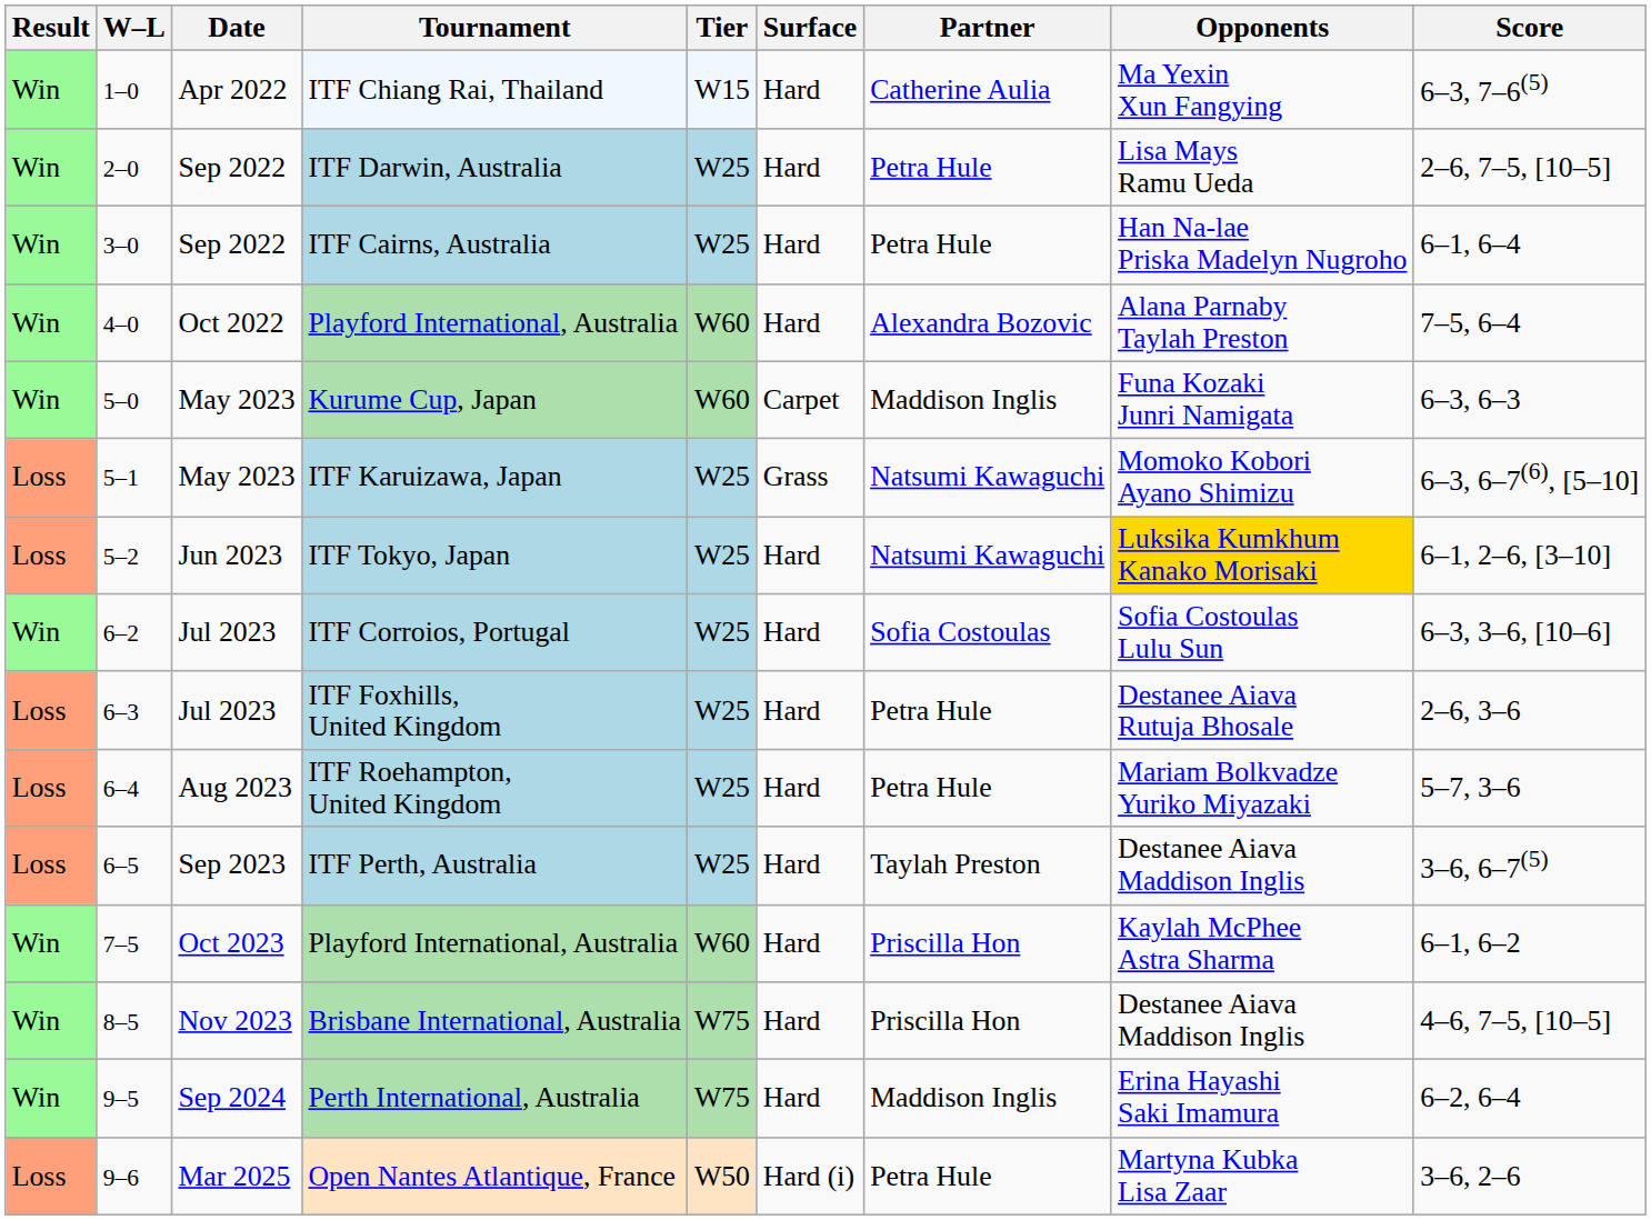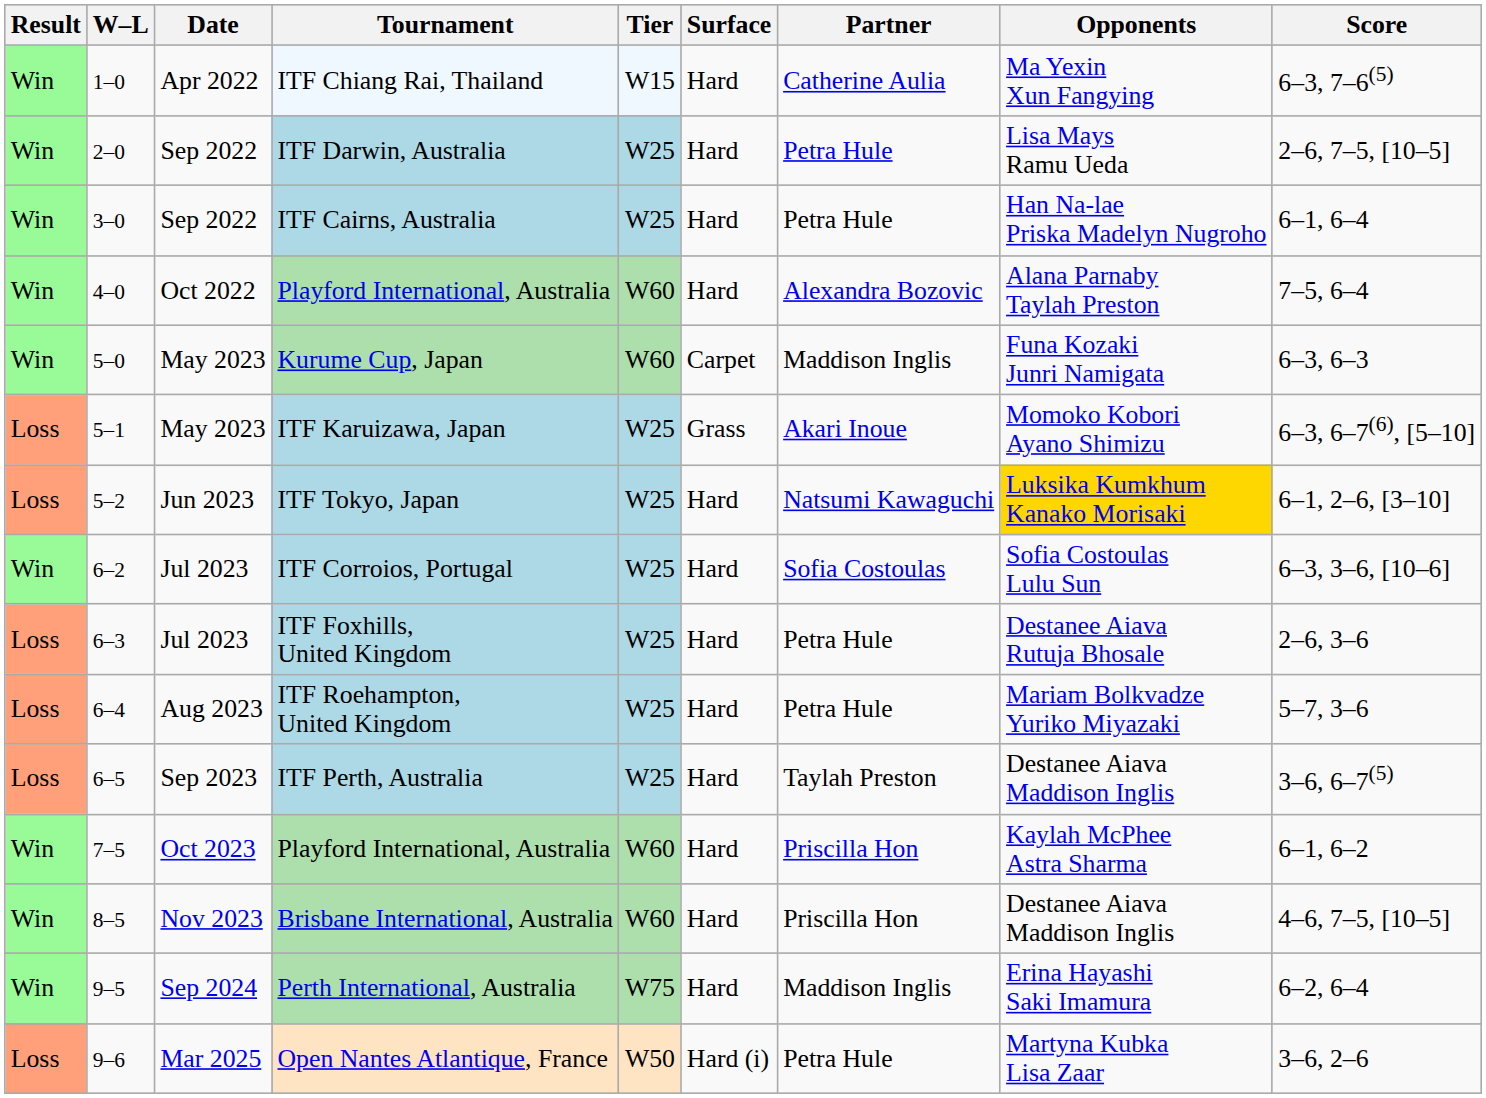ITF Karuizawa, Japan | Partner: Natsumi Kawaguchi -> Akari Inoue
Brisbane International, Australia | Tier: W75 -> W60
